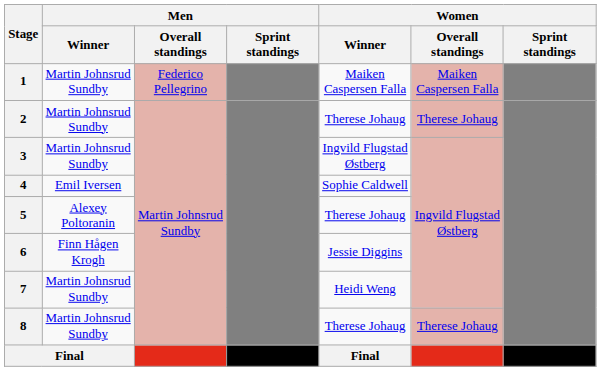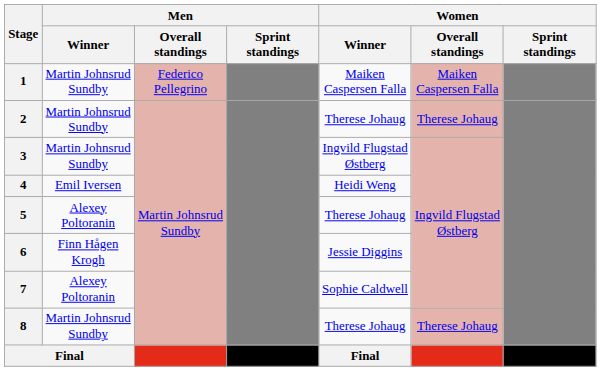4 | Women / Winner: Sophie Caldwell -> Heidi Weng
7 | Men / Winner: Martin Johnsrud Sundby -> Alexey Poltoranin
7 | Women / Winner: Heidi Weng -> Sophie Caldwell
